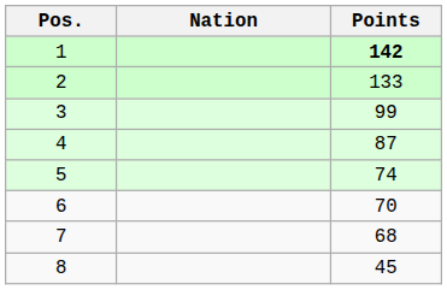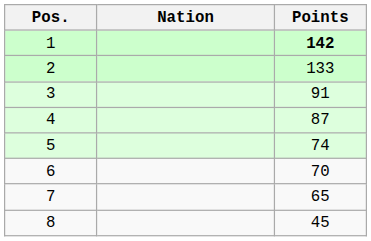3 | Points: 99 -> 91
7 | Points: 68 -> 65
